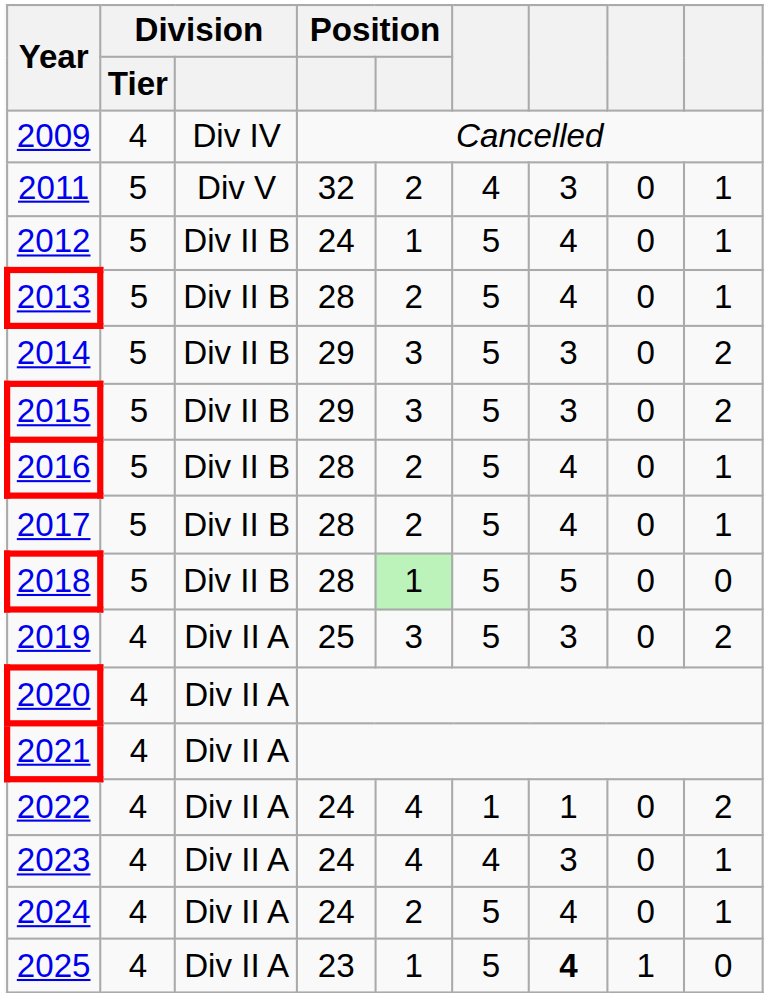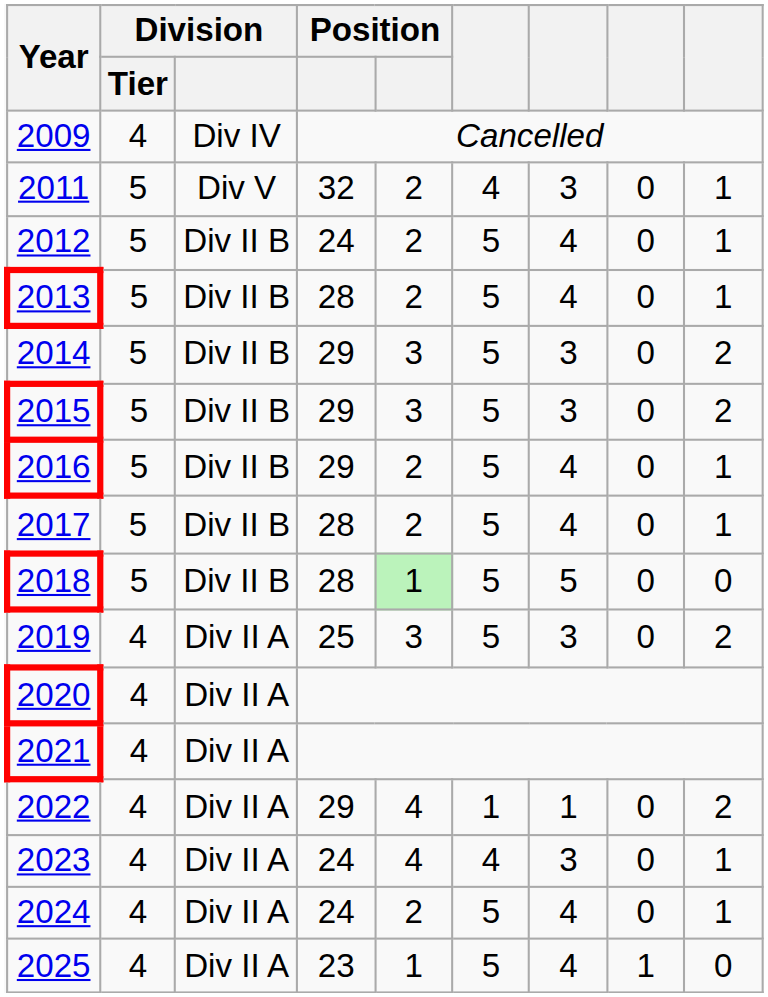2012 | column 5: 1 -> 2
2016 | column 4: 28 -> 29
2022 | column 4: 24 -> 29
2025 | column 7: bold -> normal
